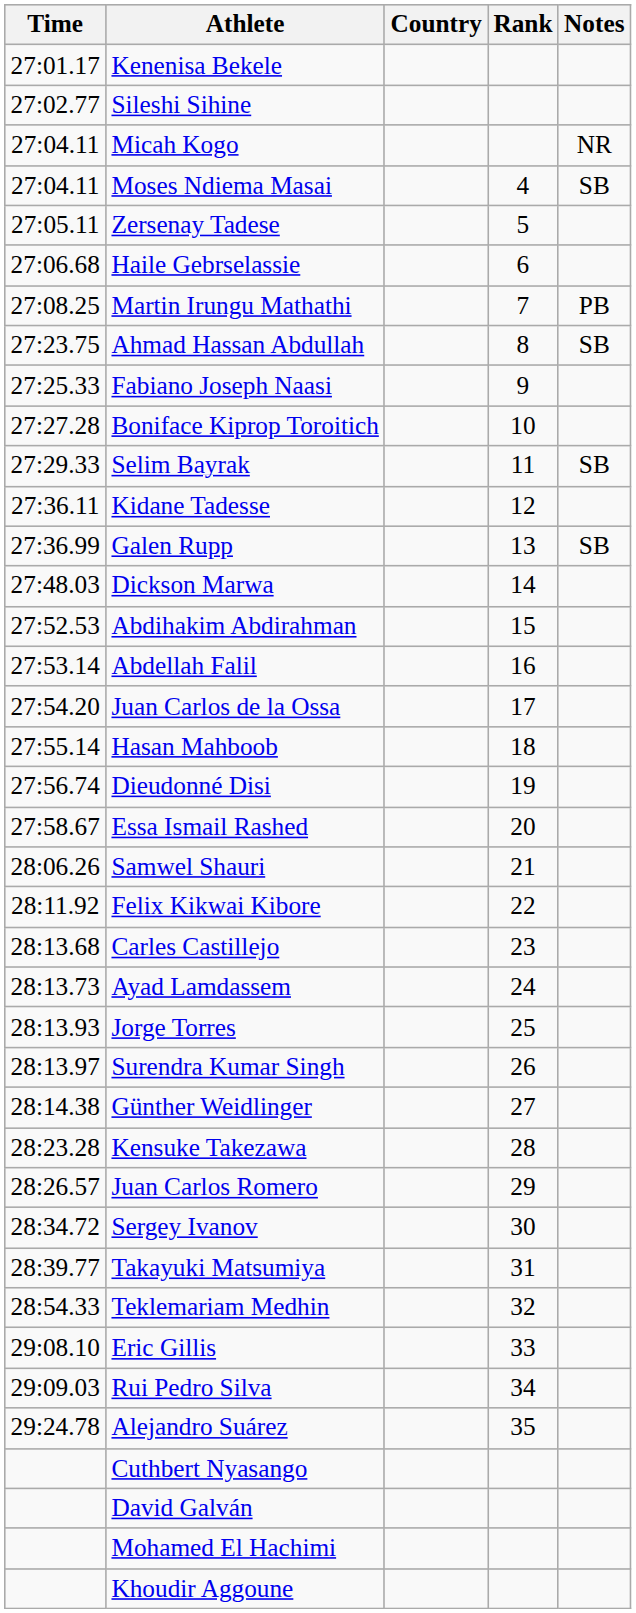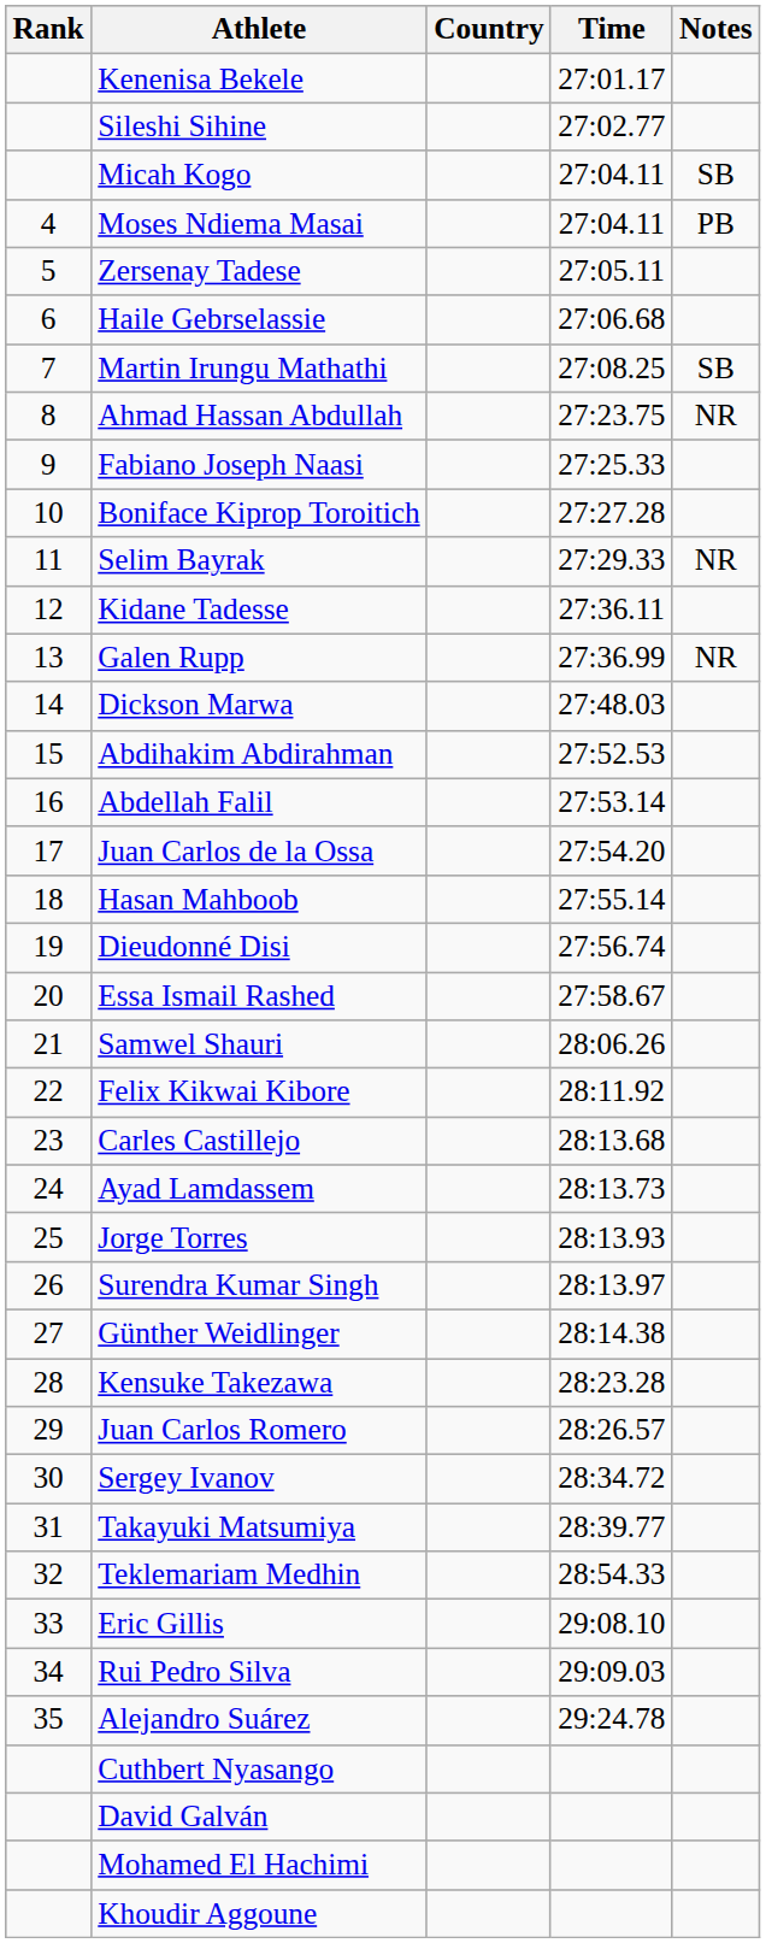columns swapped: Rank <-> Time
Micah Kogo | Notes: NR -> SB
Moses Ndiema Masai | Notes: SB -> PB
Martin Irungu Mathathi | Notes: PB -> SB
Ahmad Hassan Abdullah | Notes: SB -> NR
Selim Bayrak | Notes: SB -> NR
Galen Rupp | Notes: SB -> NR
